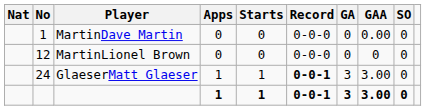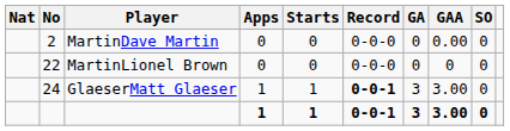MartinDave Martin | No: 1 -> 2
MartinLionel Brown | No: 12 -> 22
